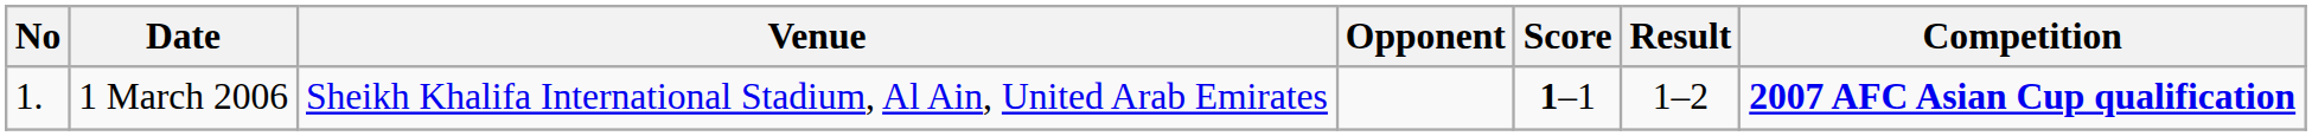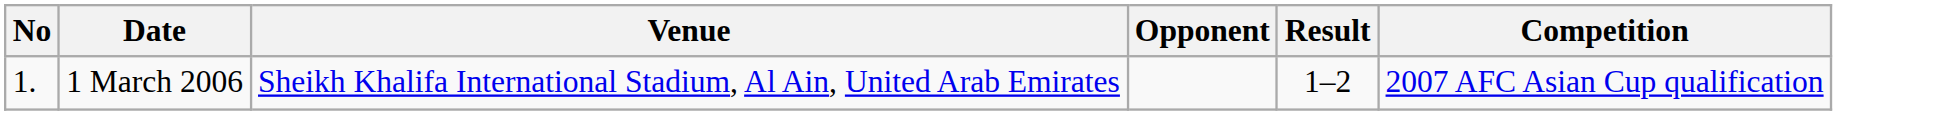- column: Score | 1–1
1 March 2006 | Competition: bold -> normal
